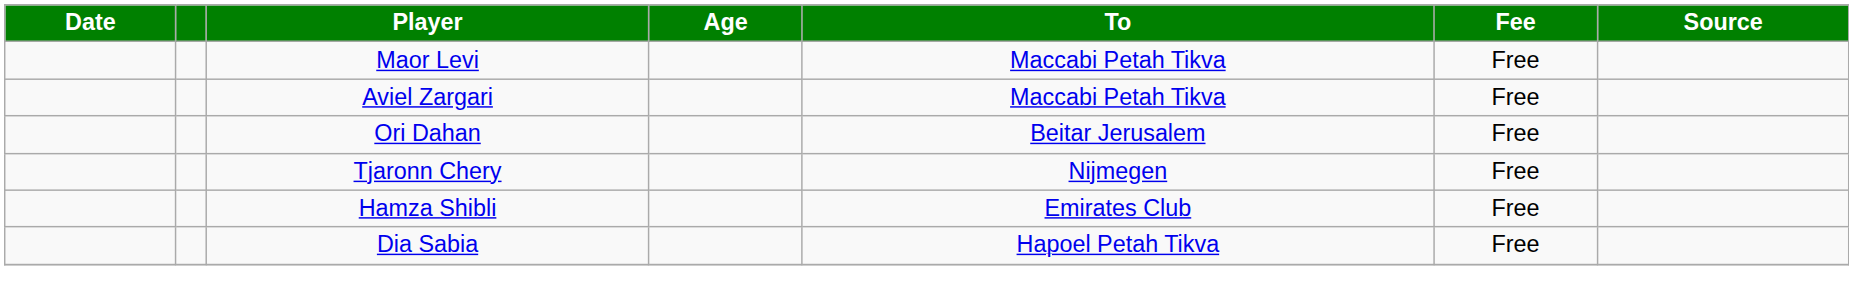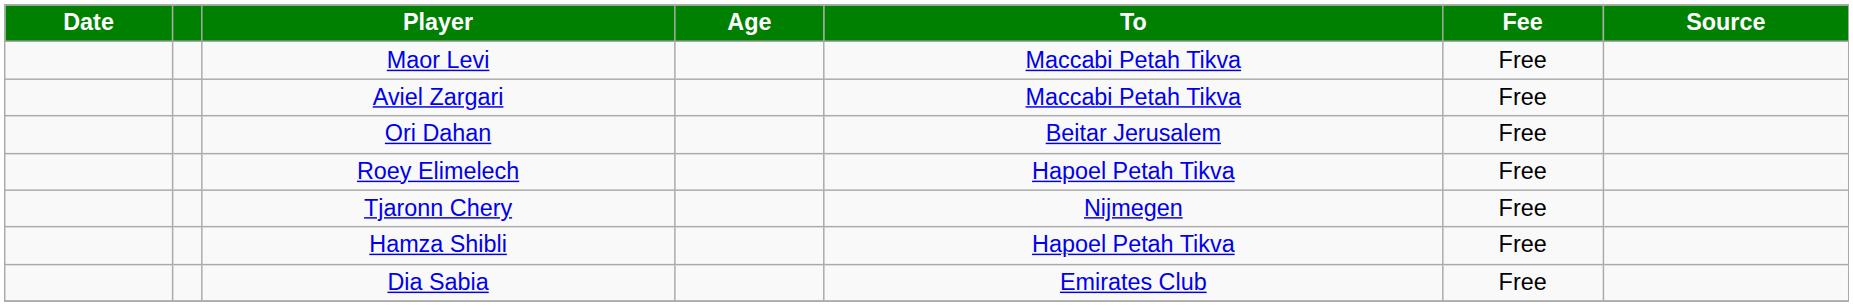+ row: Roey Elimelech | Hapoel Petah Tikva | Free
Hamza Shibli | To: Emirates Club -> Hapoel Petah Tikva
Dia Sabia | To: Hapoel Petah Tikva -> Emirates Club
